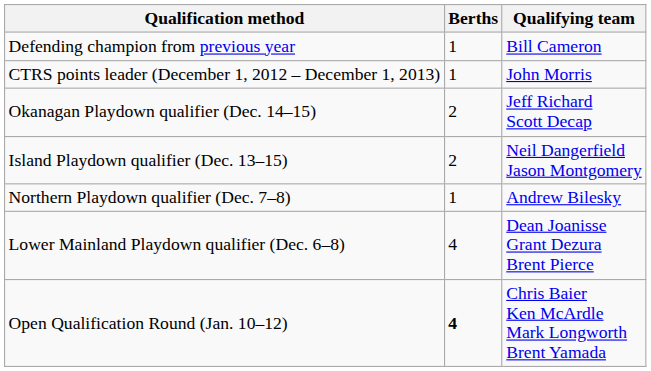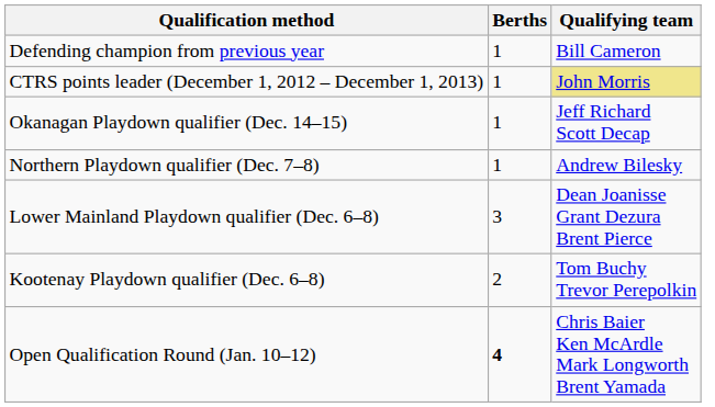CTRS points leader (December 1, 2012 – December 1, 2013) | Qualifying team: no background -> khaki background
Okanagan Playdown qualifier (Dec. 14–15) | Berths: 2 -> 1
- row: Island Playdown qualifier (Dec. 13–15) | 2 | Neil Dangerfield Jason Montgomery
Lower Mainland Playdown qualifier (Dec. 6–8) | Berths: 4 -> 3
+ row: Kootenay Playdown qualifier (Dec. 6–8) | 2 | Tom Buchy Trevor Perepolkin
